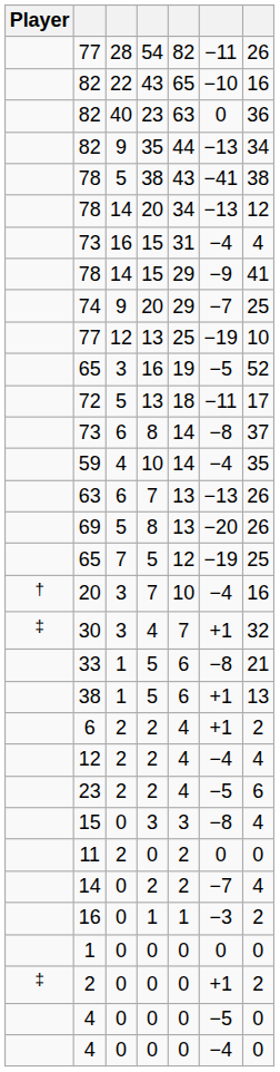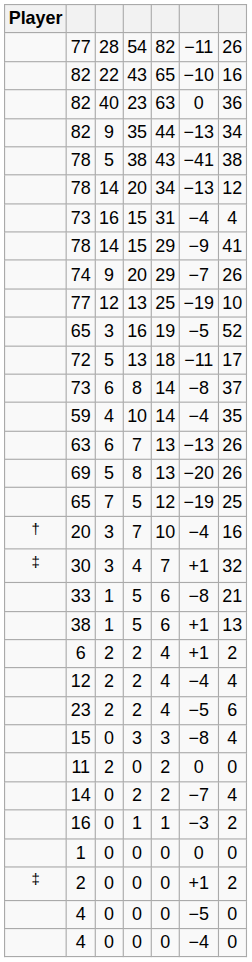74 | column 7: 25 -> 26
